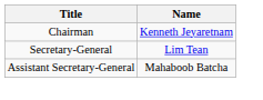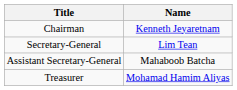+ row: Treasurer | Mohamad Hamim Aliyas
